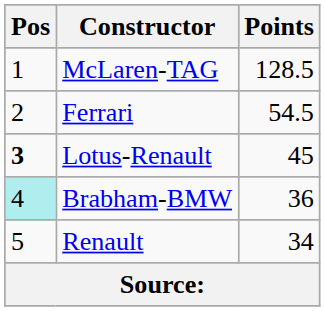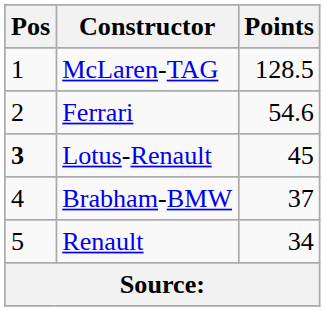Ferrari | Points: 54.5 -> 54.6
Brabham-BMW | Pos: paleturquoise background -> no background
Brabham-BMW | Points: 36 -> 37
